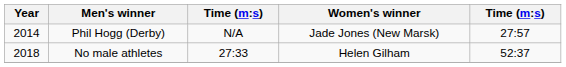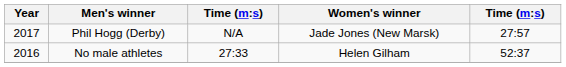Phil Hogg (Derby) | Year: 2014 -> 2017
No male athletes | Year: 2018 -> 2016
